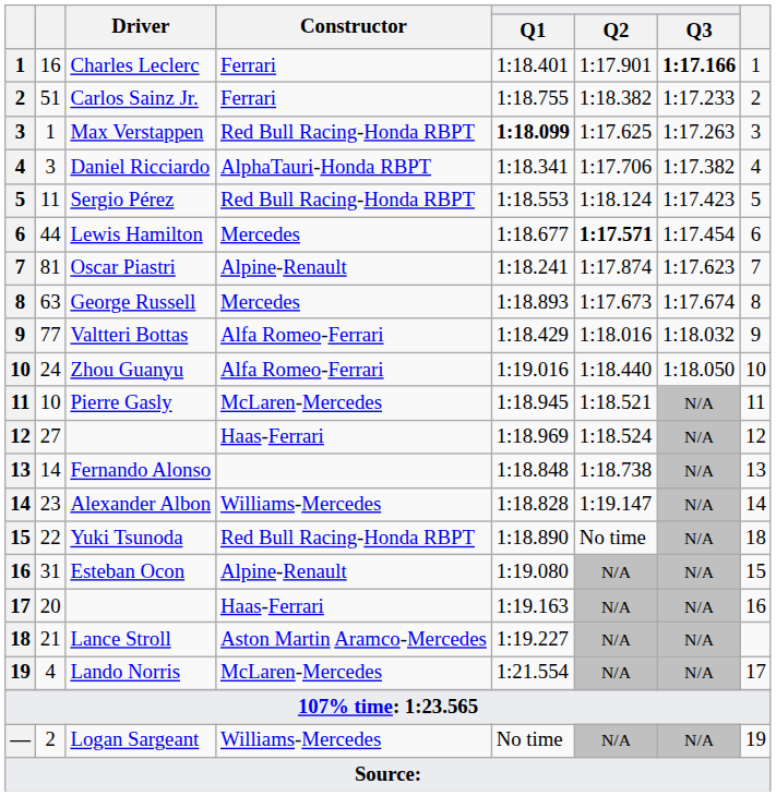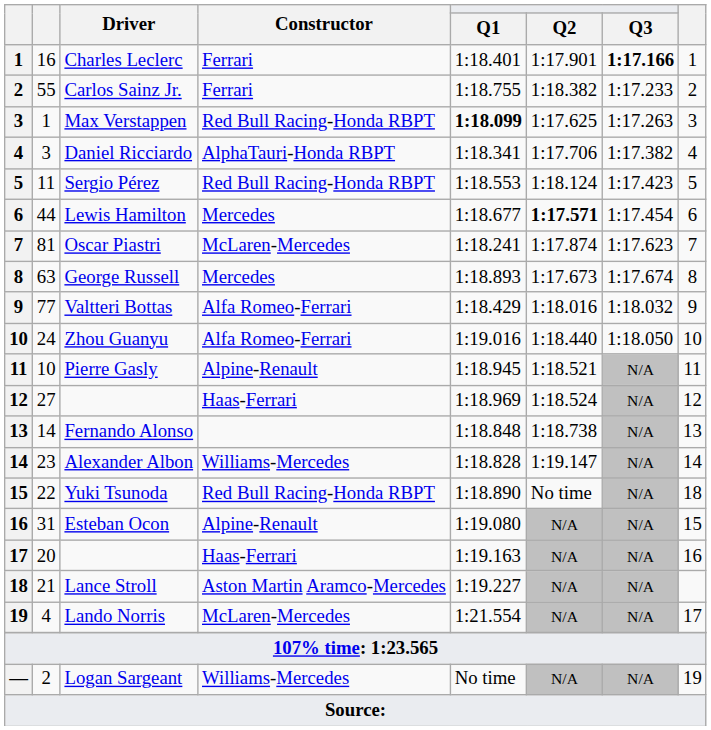Carlos Sainz Jr. | column 2: 51 -> 55
Oscar Piastri | Constructor: Alpine-Renault -> McLaren-Mercedes
Pierre Gasly | Constructor: McLaren-Mercedes -> Alpine-Renault
